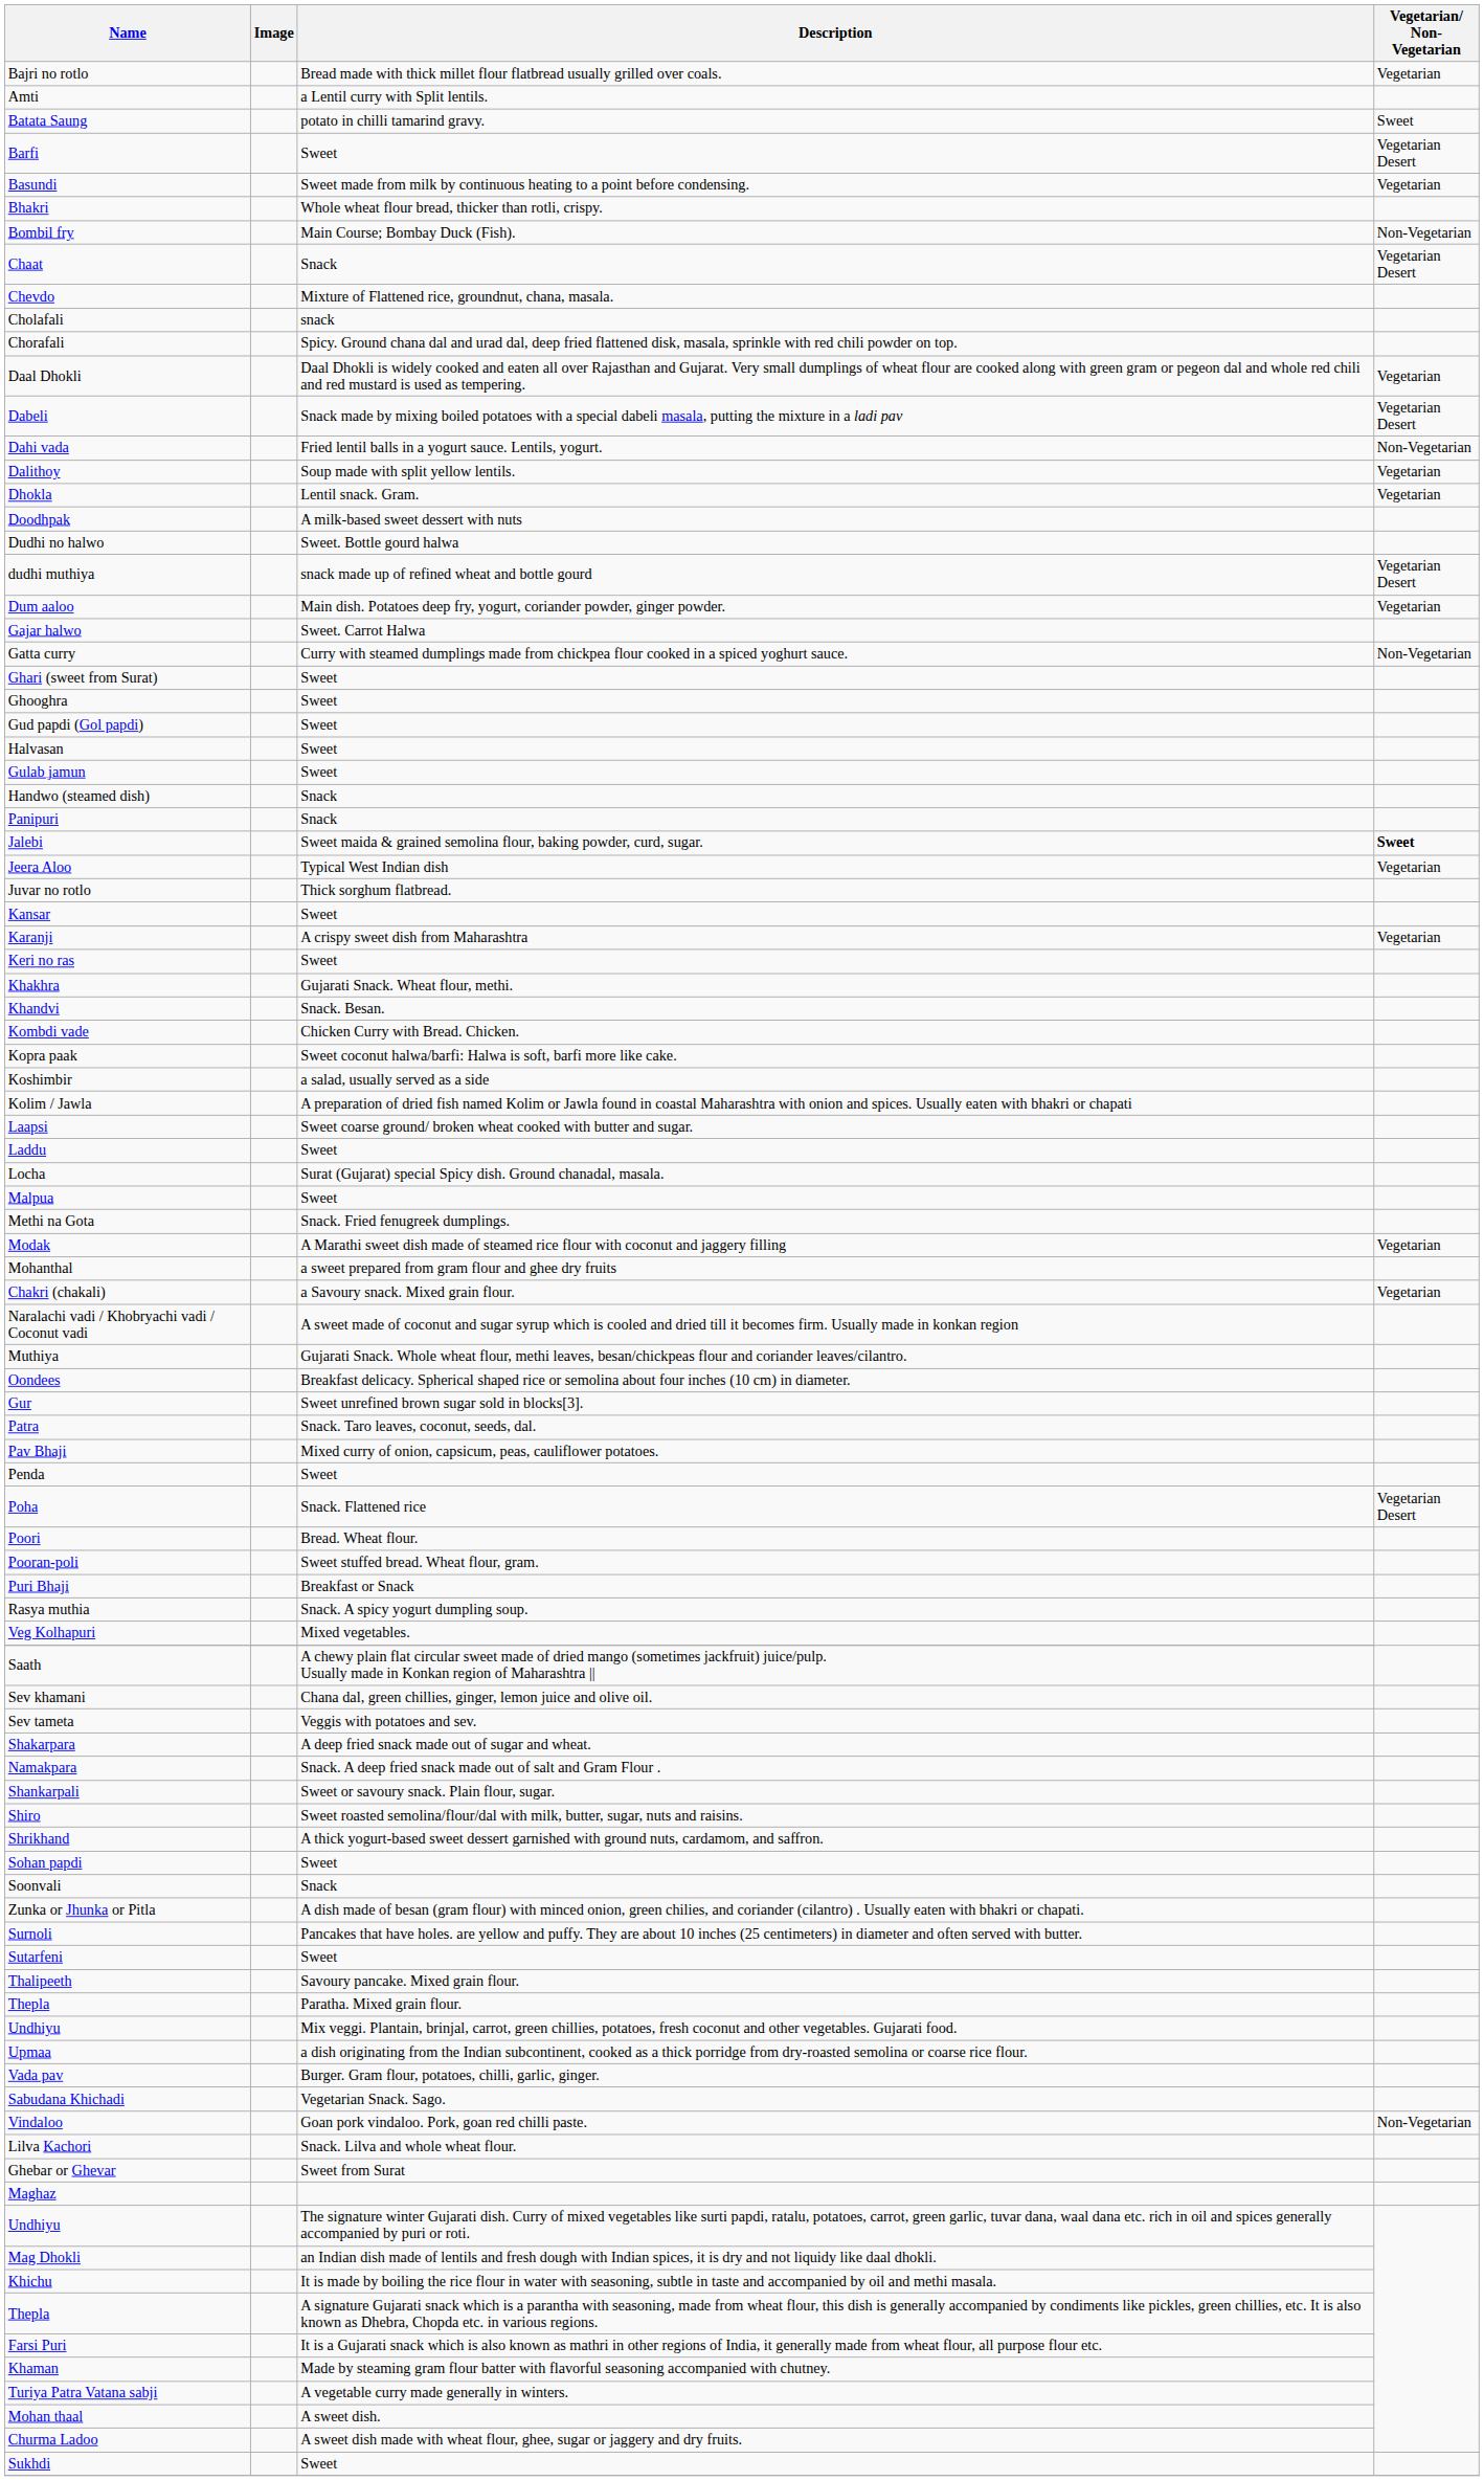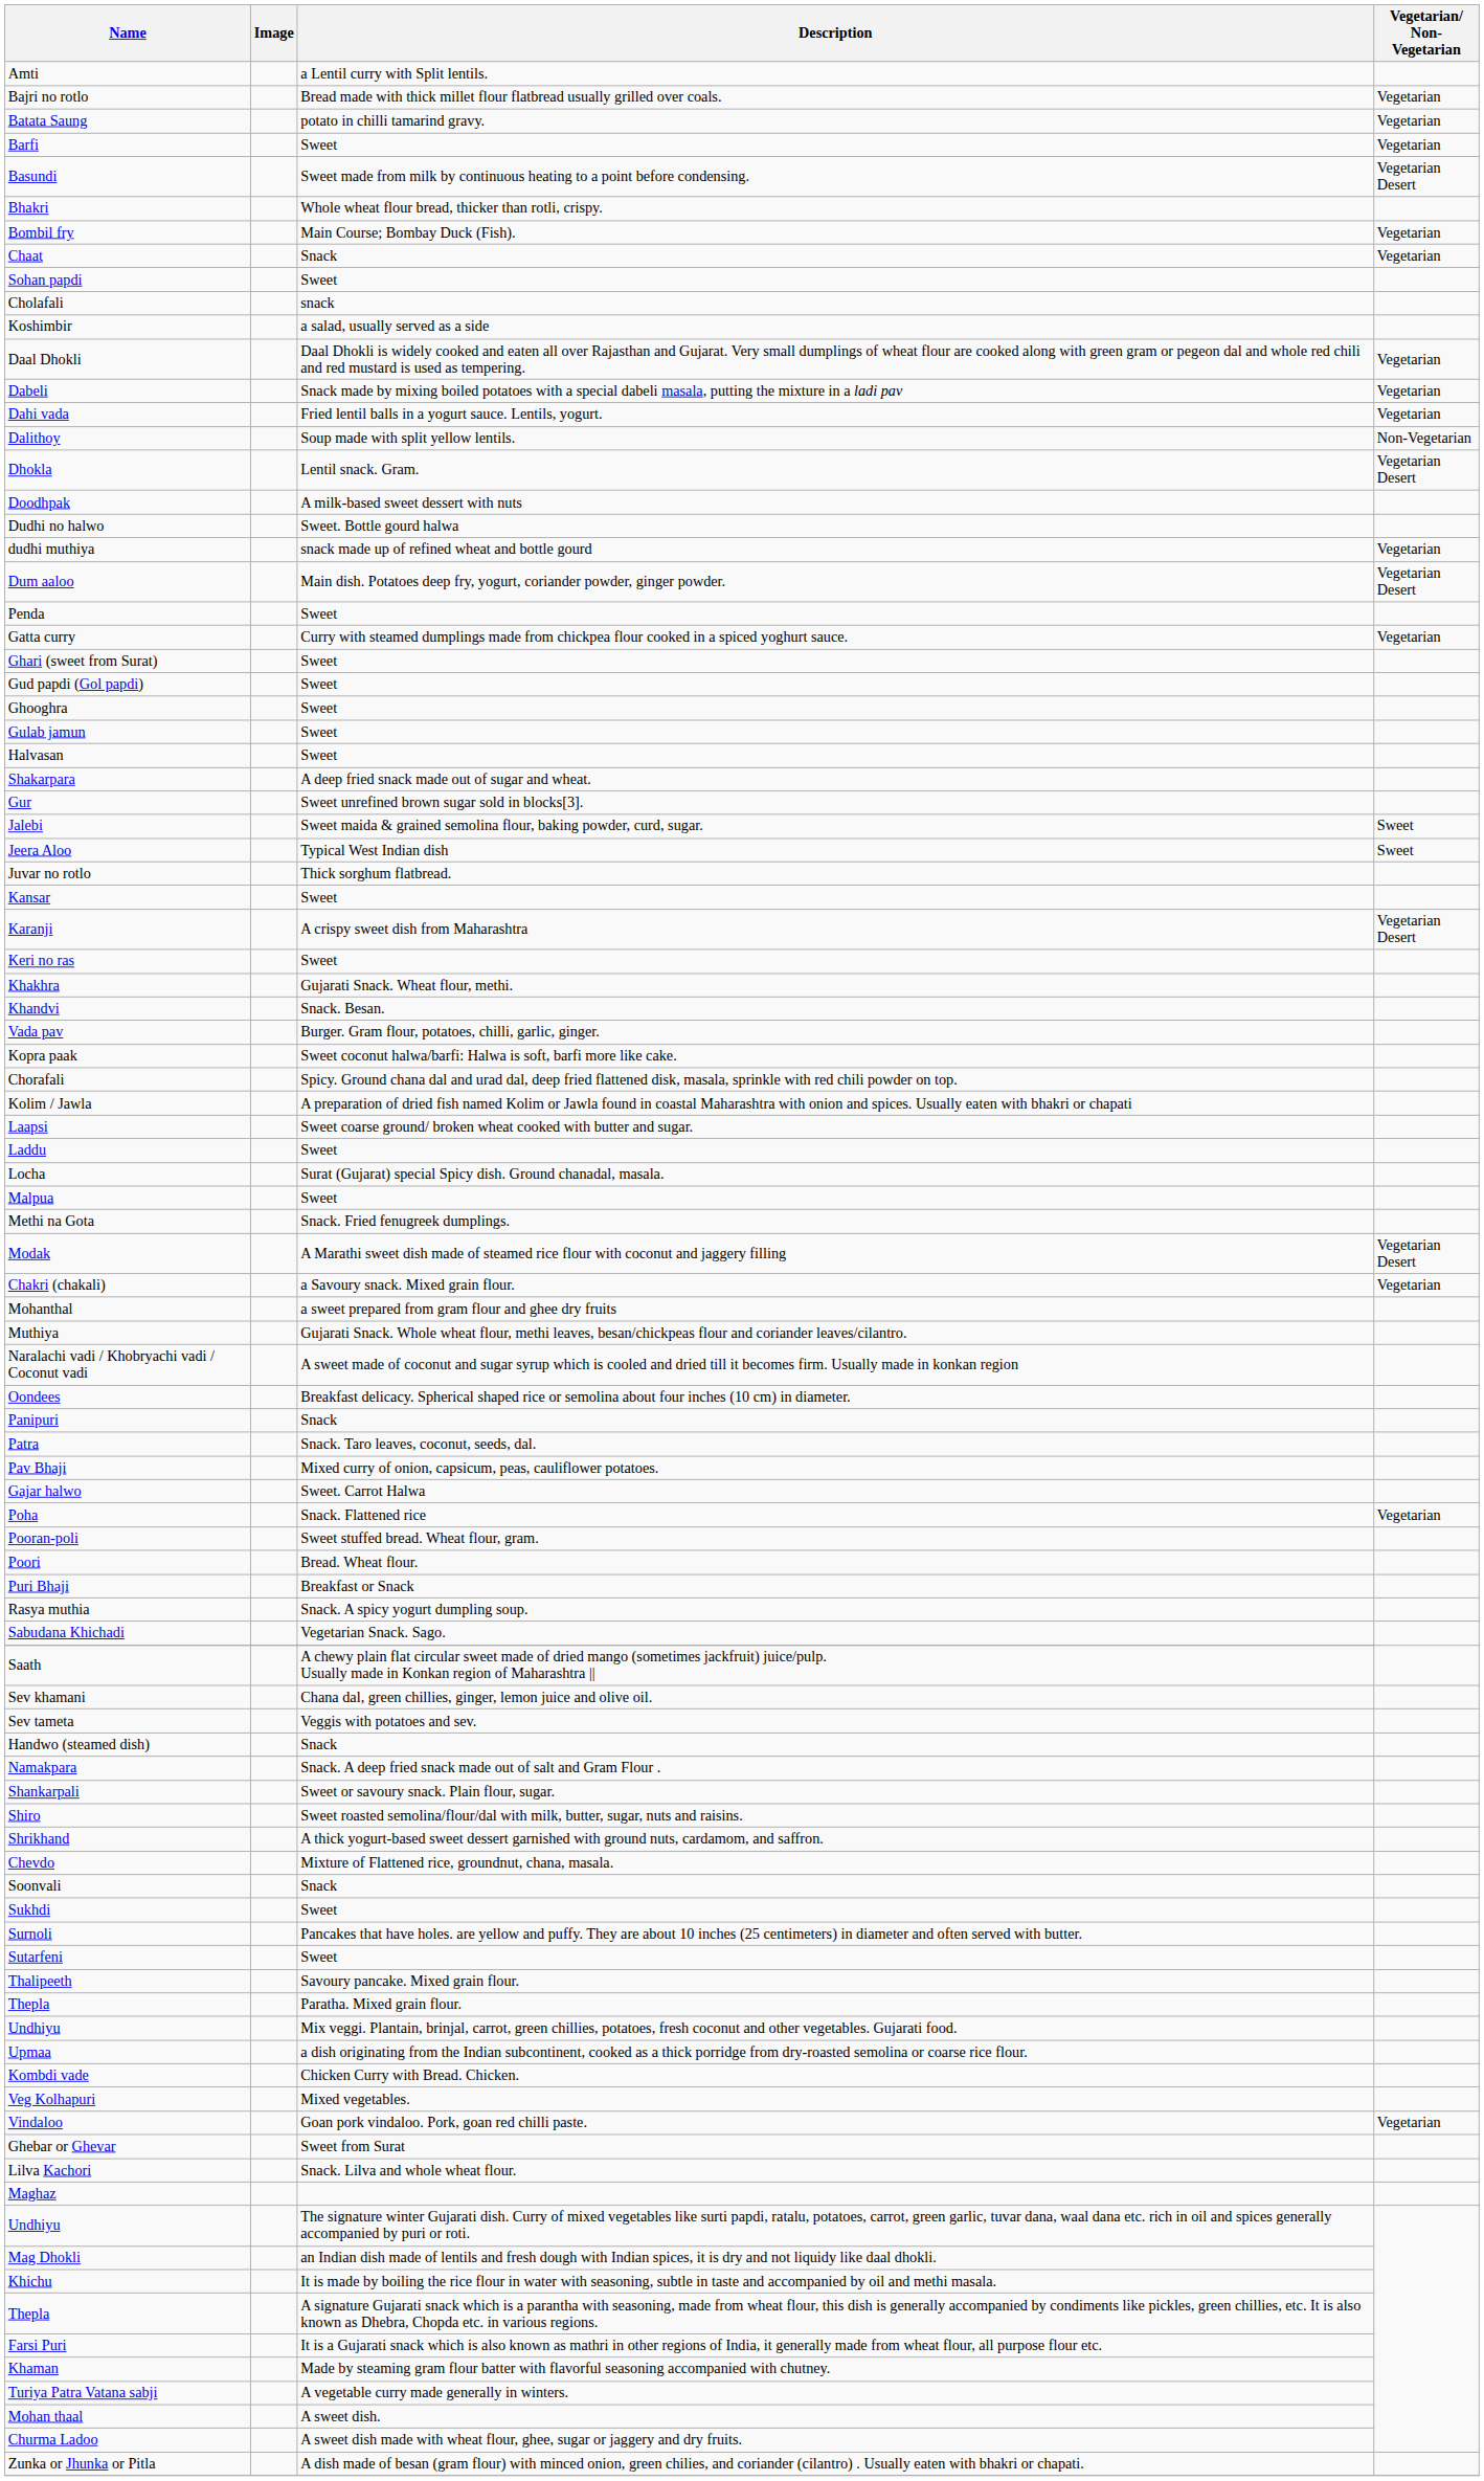rows swapped: Amti <-> Bajri no rotlo
Batata Saung | Vegetarian/ Non-Vegetarian: Sweet -> Vegetarian
Barfi | Vegetarian/ Non-Vegetarian: Vegetarian Desert -> Vegetarian
Basundi | Vegetarian/ Non-Vegetarian: Vegetarian -> Vegetarian Desert
Bombil fry | Vegetarian/ Non-Vegetarian: Non-Vegetarian -> Vegetarian
Chaat | Vegetarian/ Non-Vegetarian: Vegetarian Desert -> Vegetarian
rows swapped: Chevdo <-> Sohan papdi
rows swapped: Chorafali <-> Koshimbir
Dabeli | Vegetarian/ Non-Vegetarian: Vegetarian Desert -> Vegetarian
Dahi vada | Vegetarian/ Non-Vegetarian: Non-Vegetarian -> Vegetarian
Dalithoy | Vegetarian/ Non-Vegetarian: Vegetarian -> Non-Vegetarian
Dhokla | Vegetarian/ Non-Vegetarian: Vegetarian -> Vegetarian Desert
dudhi muthiya | Vegetarian/ Non-Vegetarian: Vegetarian Desert -> Vegetarian
Dum aaloo | Vegetarian/ Non-Vegetarian: Vegetarian -> Vegetarian Desert
rows swapped: Gajar halwo <-> Penda
Gatta curry | Vegetarian/ Non-Vegetarian: Non-Vegetarian -> Vegetarian
rows swapped: Ghooghra <-> Gud papdi (Gol papdi)
rows swapped: Gulab jamun <-> Halvasan
rows swapped: Handwo (steamed dish) <-> Shakarpara
rows swapped: Gur <-> Panipuri
Jalebi | Vegetarian/ Non-Vegetarian: bold -> normal
Jeera Aloo | Vegetarian/ Non-Vegetarian: Vegetarian -> Sweet
Karanji | Vegetarian/ Non-Vegetarian: Vegetarian -> Vegetarian Desert
rows swapped: Kombdi vade <-> Vada pav
Modak | Vegetarian/ Non-Vegetarian: Vegetarian -> Vegetarian Desert
rows swapped: Mohanthal <-> Chakri (chakali)
rows swapped: Muthiya <-> Naralachi vadi / Khobryachi vadi / Coconut vadi
Poha | Vegetarian/ Non-Vegetarian: Vegetarian Desert -> Vegetarian
rows swapped: Pooran-poli <-> Poori
rows swapped: Sabudana Khichadi <-> Veg Kolhapuri
rows swapped: Sukhdi <-> Zunka or Jhunka or Pitla
Vindaloo | Vegetarian/ Non-Vegetarian: Non-Vegetarian -> Vegetarian
rows swapped: Ghebar or Ghevar <-> Lilva Kachori
